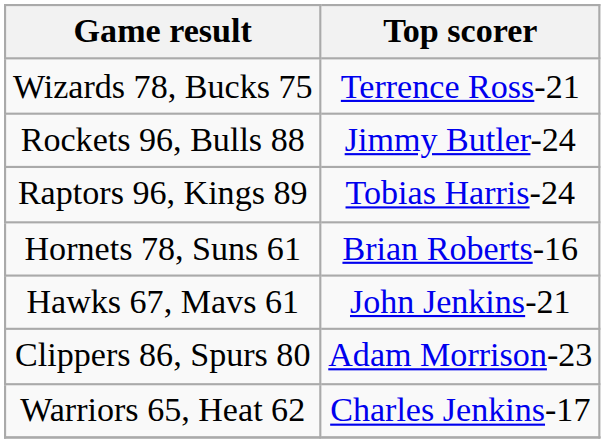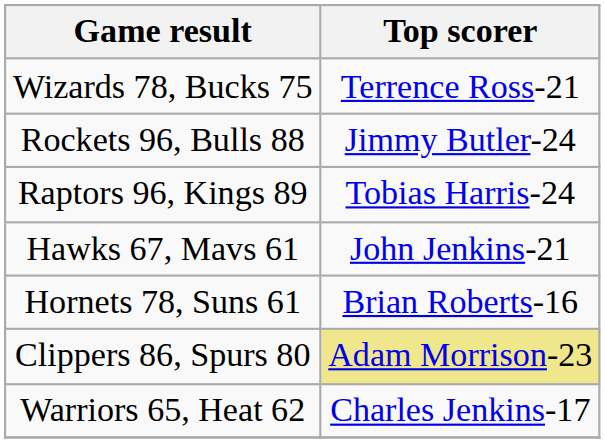rows swapped: Hawks 67, Mavs 61 <-> Hornets 78, Suns 61
Clippers 86, Spurs 80 | Top scorer: no background -> khaki background
